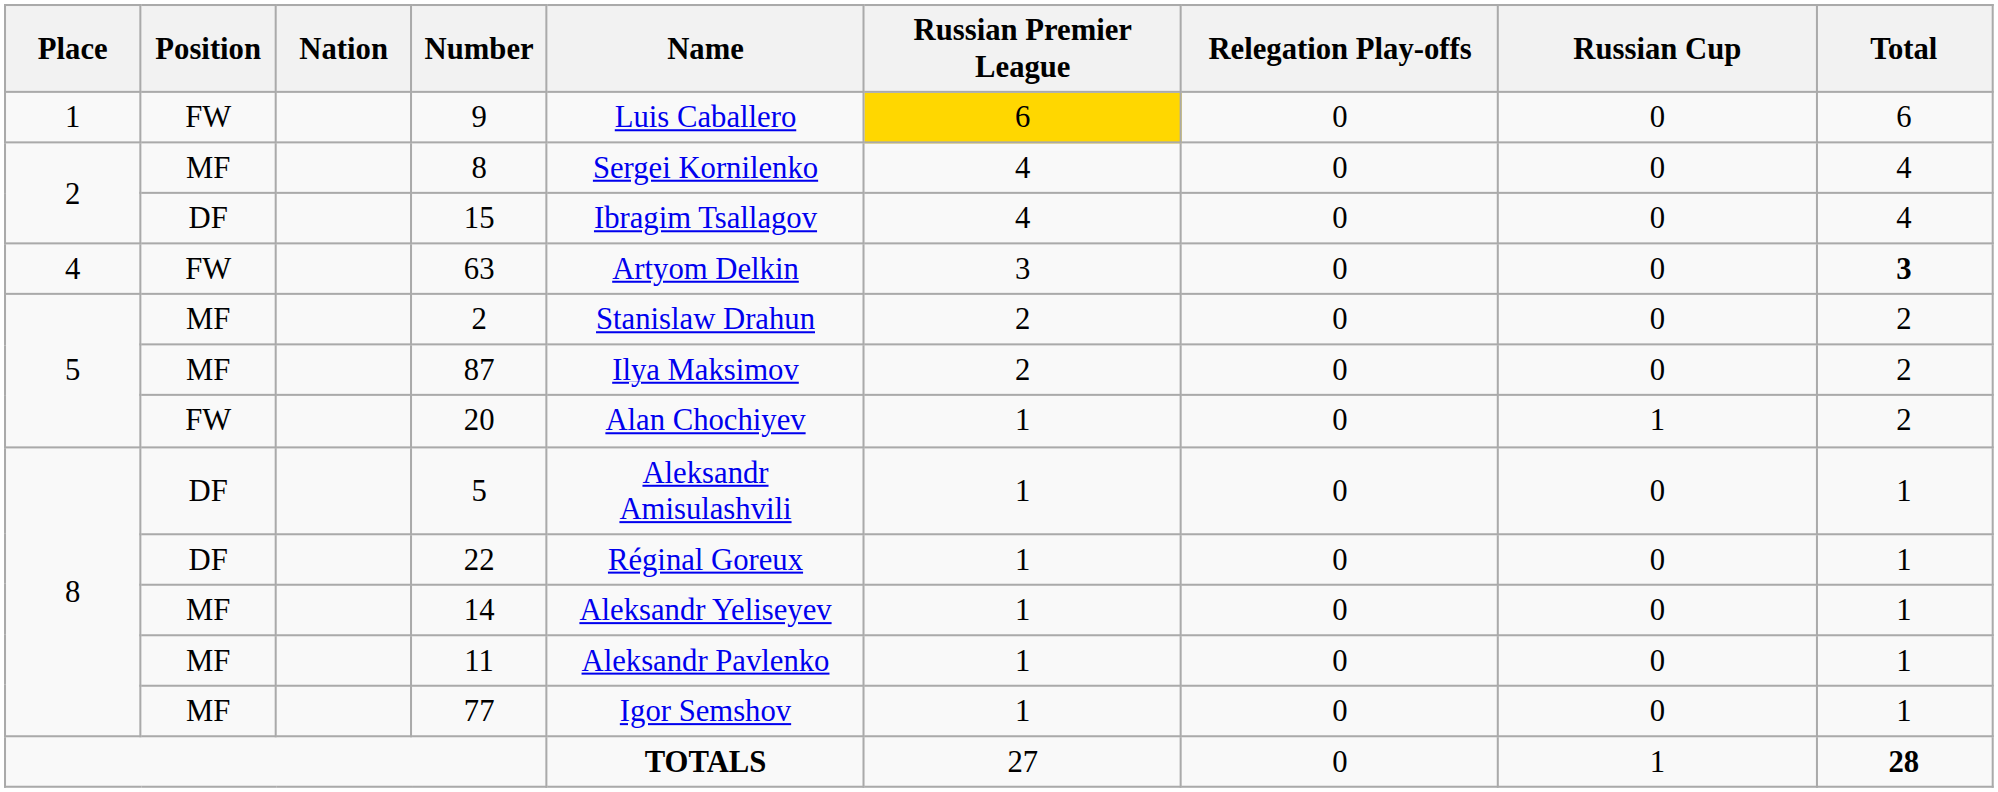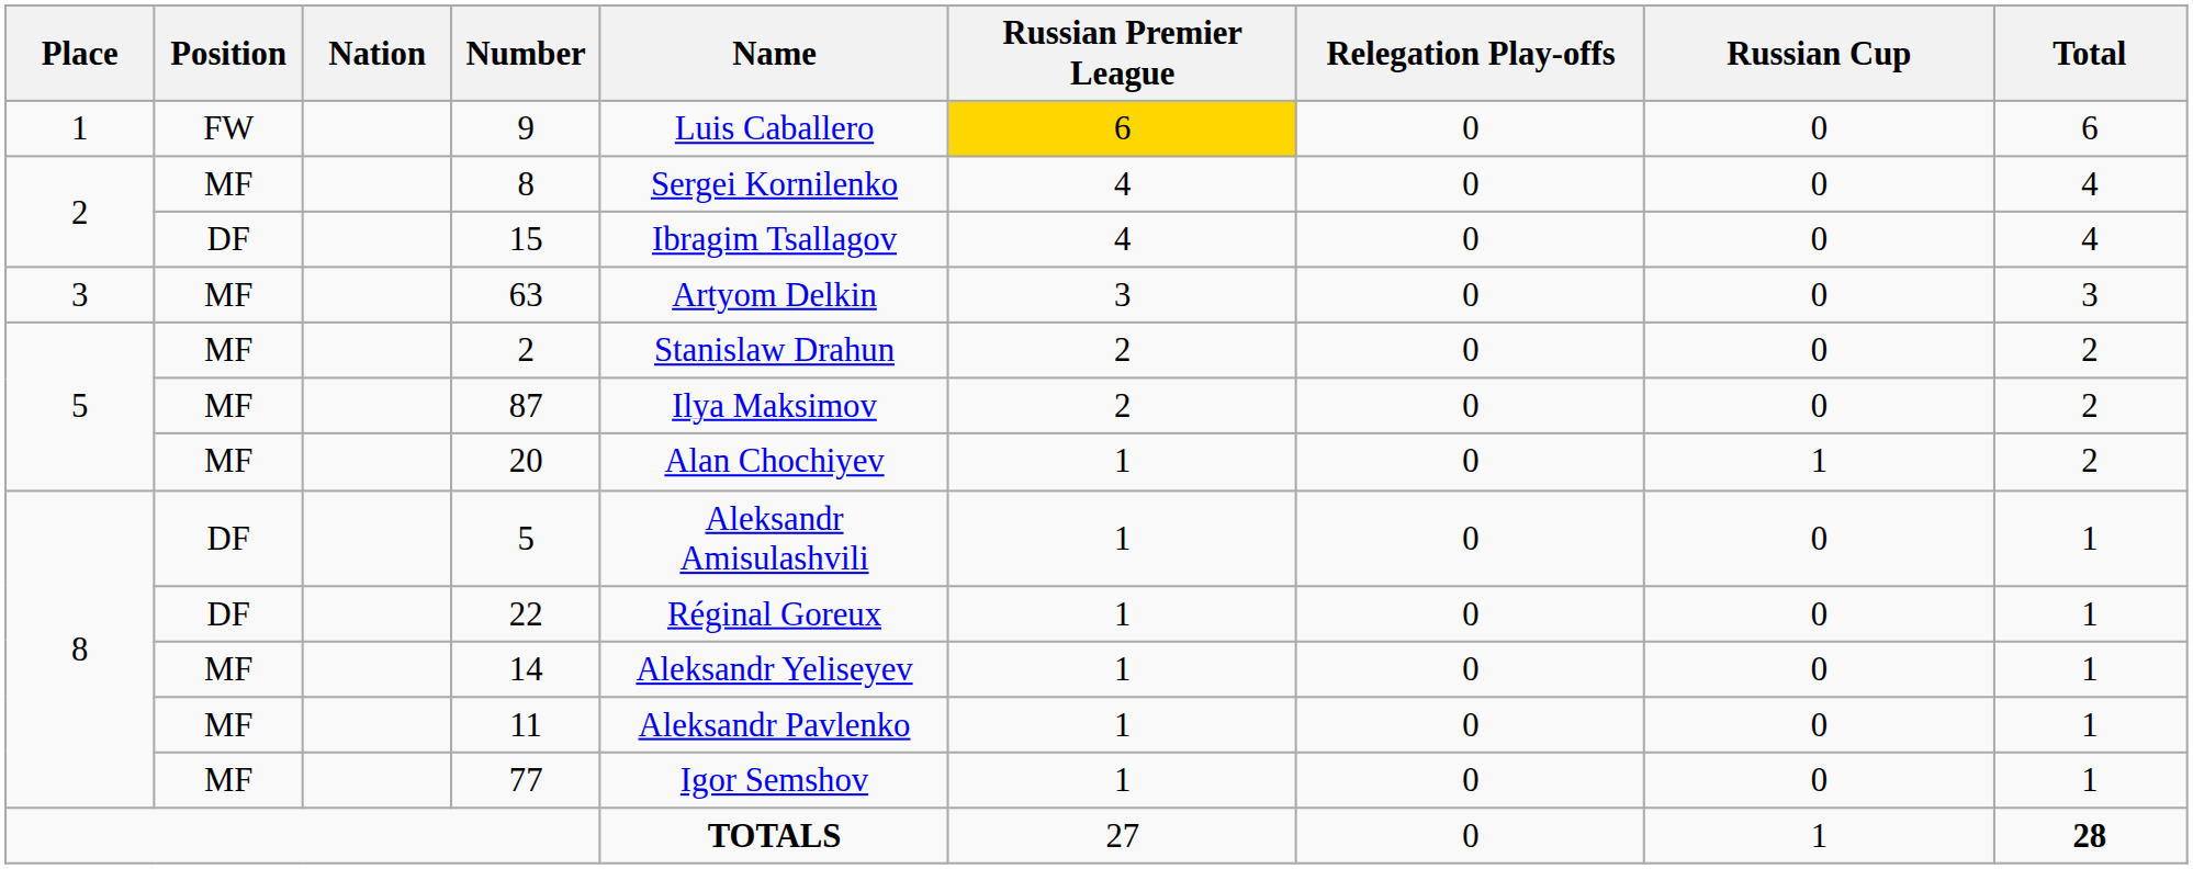63 | Place: 4 -> 3
63 | Position: FW -> MF
63 | Total: bold -> normal
20 | Position: FW -> MF
